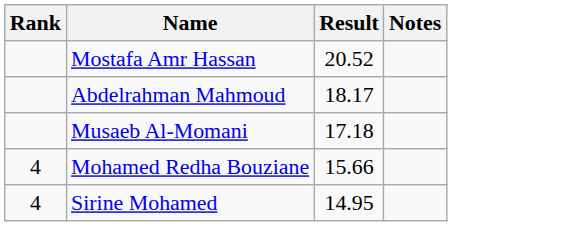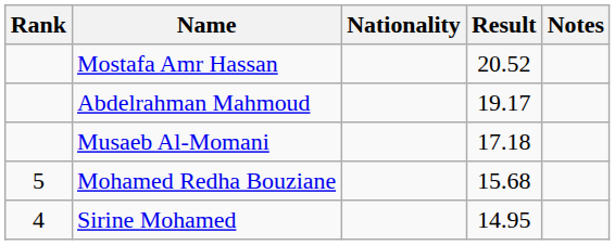+ column: Nationality
Abdelrahman Mahmoud | Result: 18.17 -> 19.17
Mohamed Redha Bouziane | Rank: 4 -> 5
Mohamed Redha Bouziane | Result: 15.66 -> 15.68
